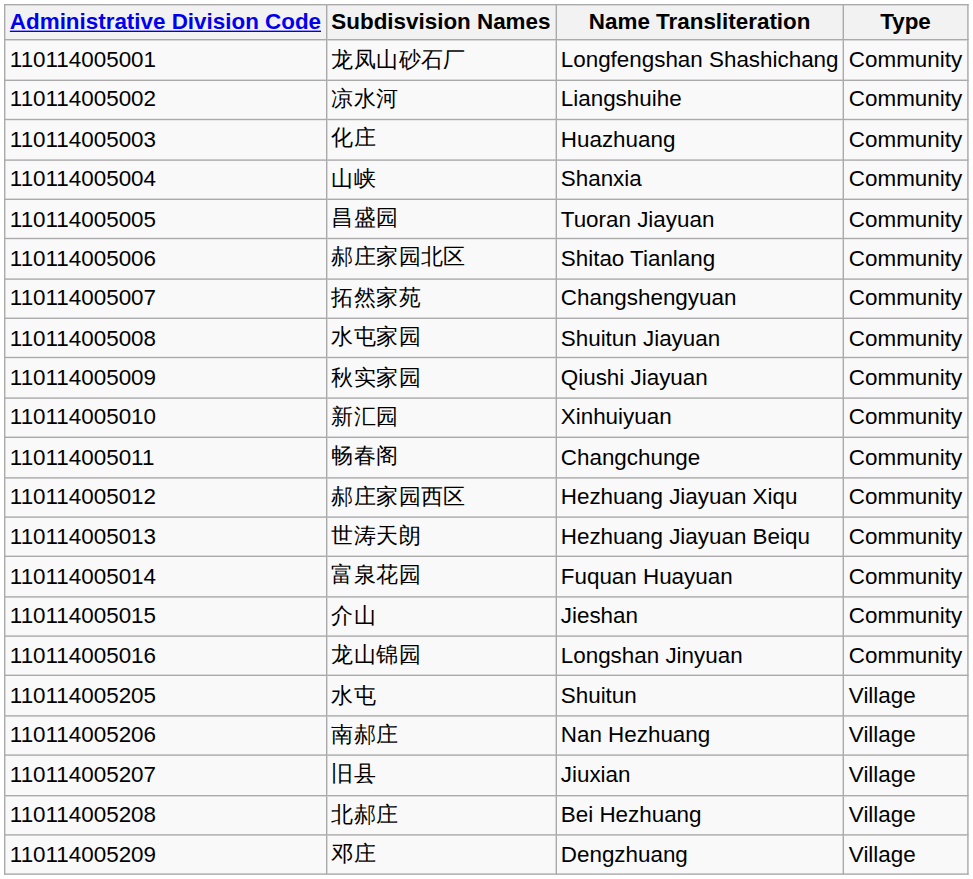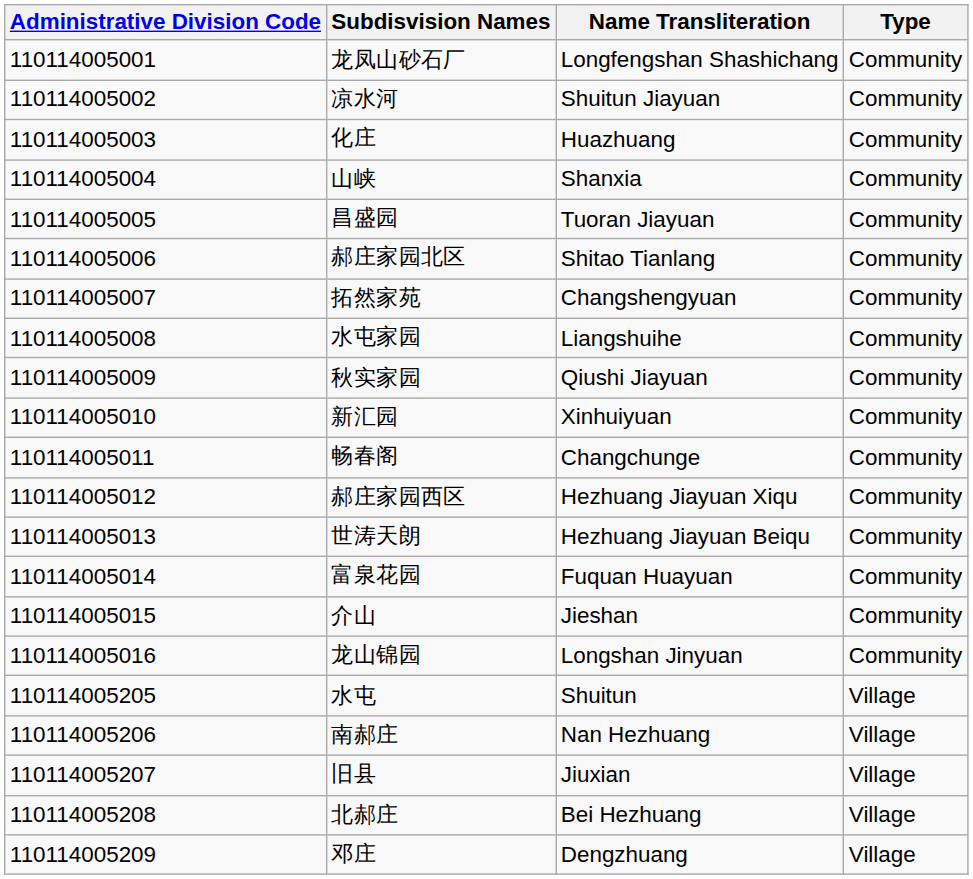凉水河 | Name Transliteration: Liangshuihe -> Shuitun Jiayuan
水屯家园 | Name Transliteration: Shuitun Jiayuan -> Liangshuihe
